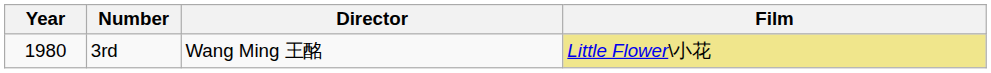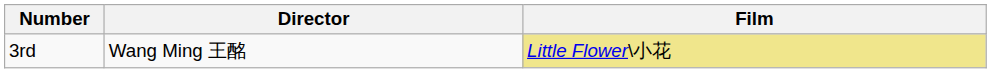- column: Year | 1980
